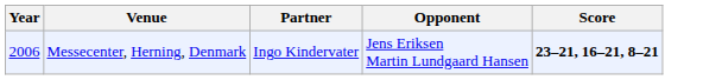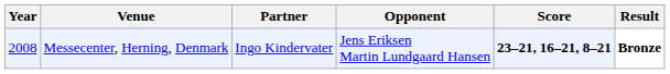+ column: Result | Bronze
Messecenter, Herning, Denmark | Year: 2006 -> 2008
